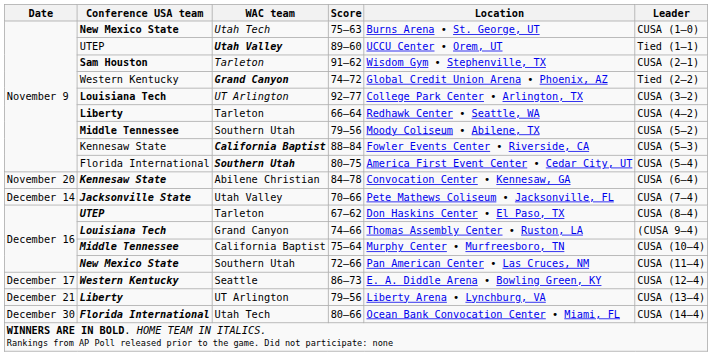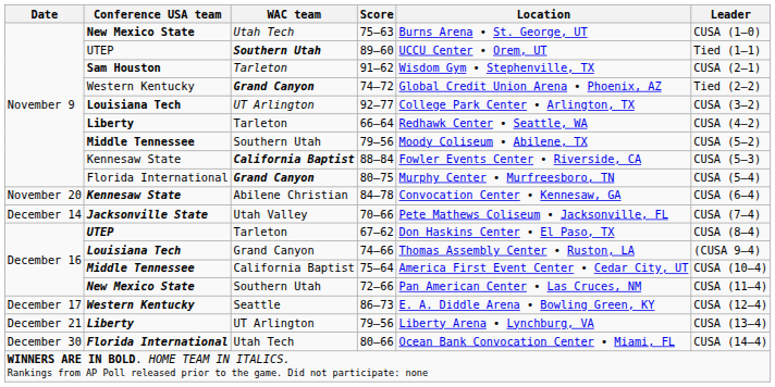89–60 | WAC team: Utah Valley -> Southern Utah
80–75 | WAC team: Southern Utah -> Grand Canyon
80–75 | Location: America First Event Center • Cedar City, UT -> Murphy Center • Murfreesboro, TN
75–64 | Location: Murphy Center • Murfreesboro, TN -> America First Event Center • Cedar City, UT
